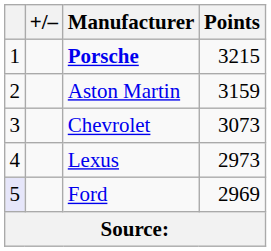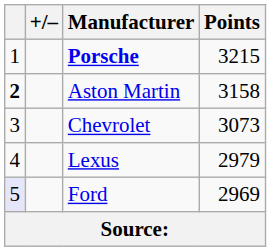Aston Martin | column 1: normal -> bold
Aston Martin | Points: 3159 -> 3158
Lexus | Points: 2973 -> 2979
